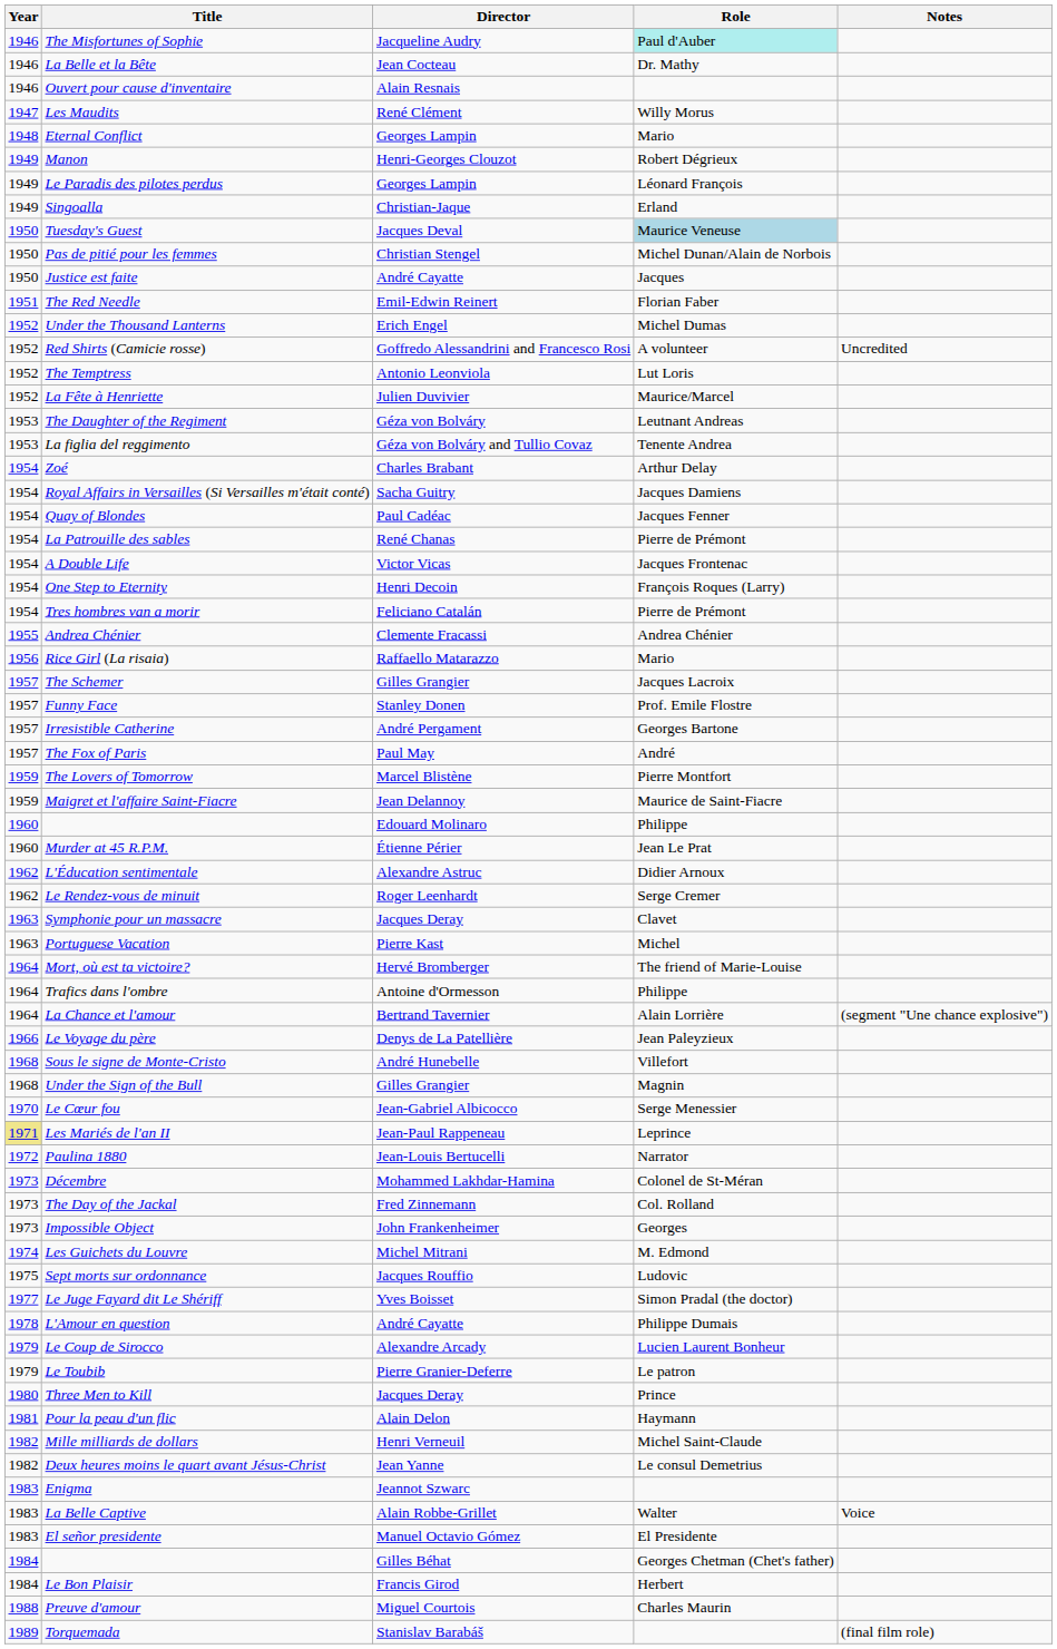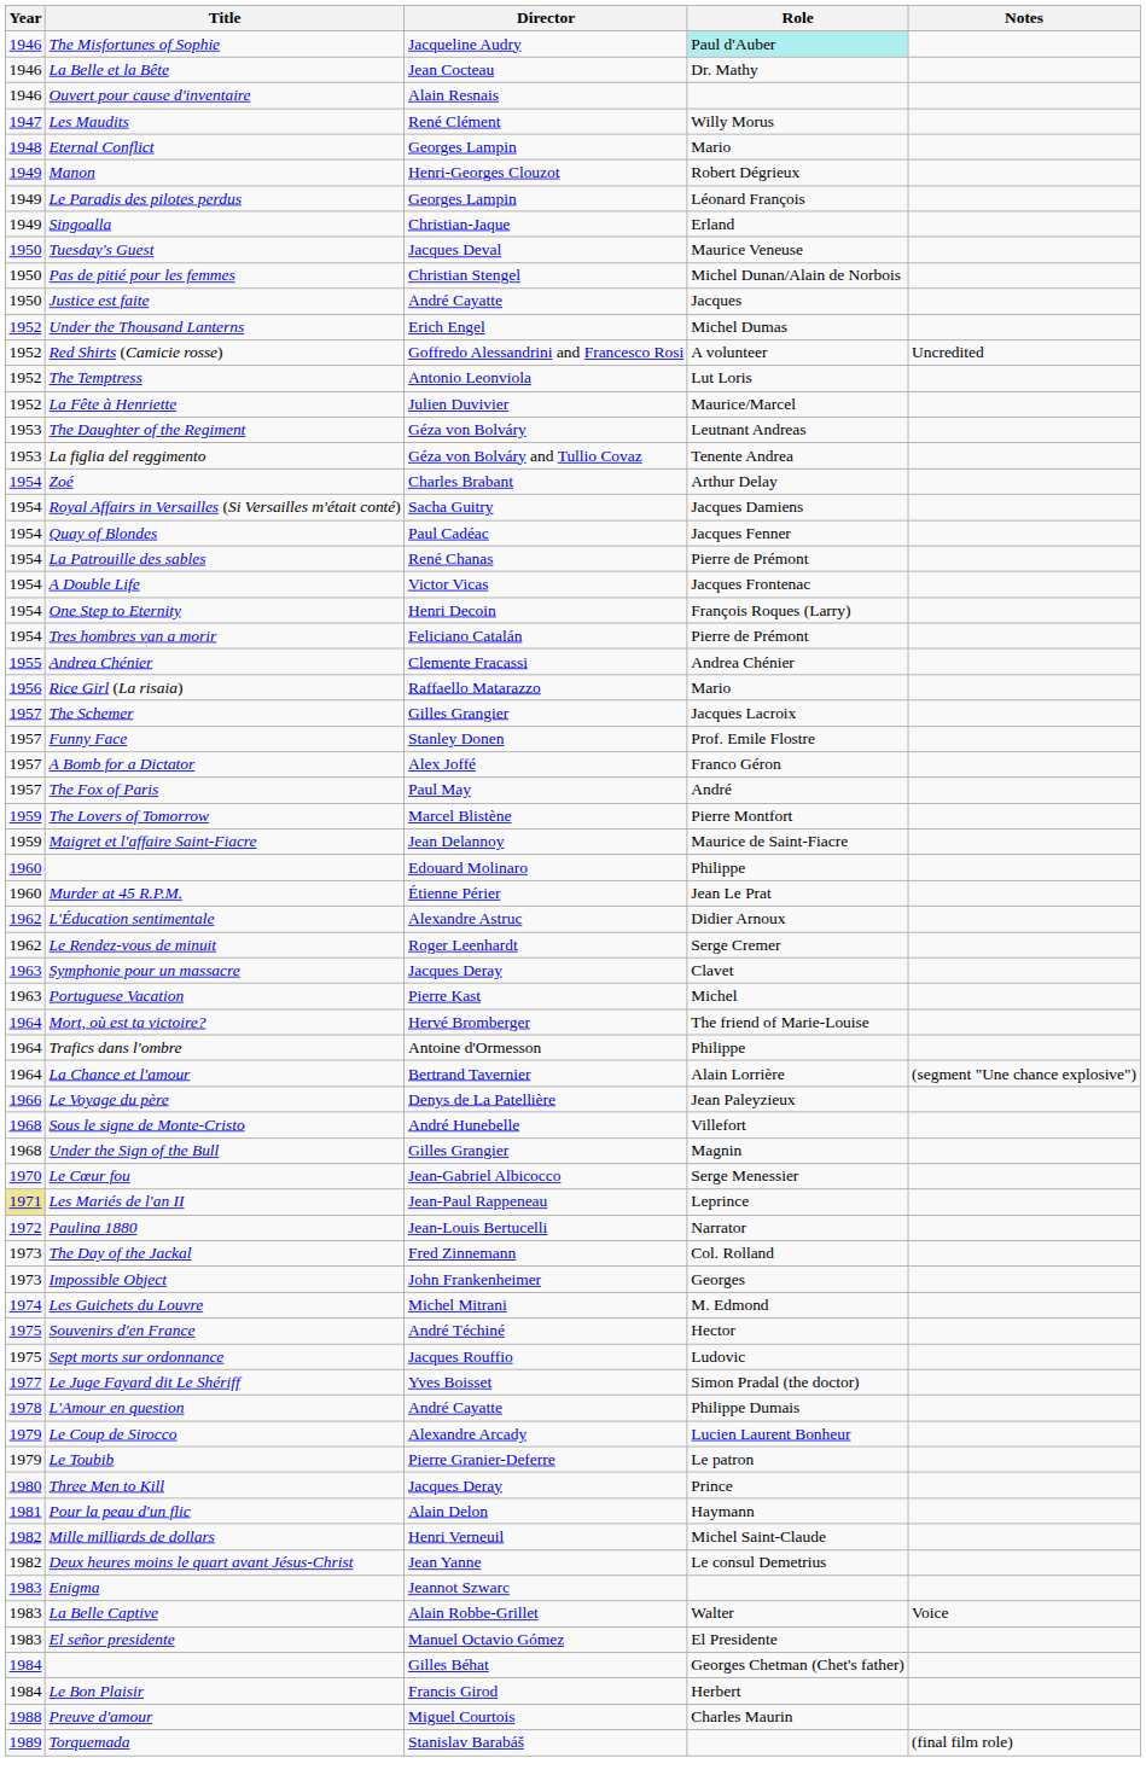Tuesday's Guest | Role: lightblue background -> no background
- row: 1951 | The Red Needle | Emil-Edwin Reinert | Florian Faber
- row: 1957 | Irresistible Catherine | André Pergament | Georges Bartone
+ row: 1957 | A Bomb for a Dictator | Alex Joffé | Franco Géron
- row: 1973 | Décembre | Mohammed Lakhdar-Hamina | Colonel de St-Méran
+ row: 1975 | Souvenirs d'en France | André Téchiné | Hector
